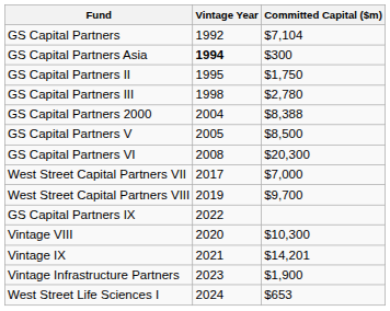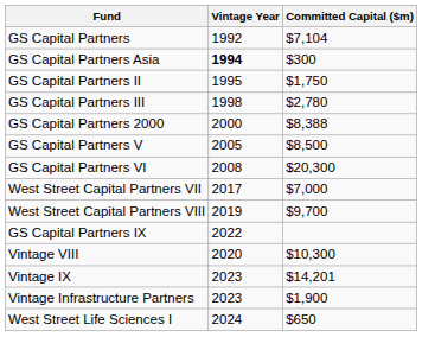GS Capital Partners 2000 | Vintage Year: 2004 -> 2000
Vintage IX | Vintage Year: 2021 -> 2023
West Street Life Sciences I | Committed Capital ($m): $653 -> $650
